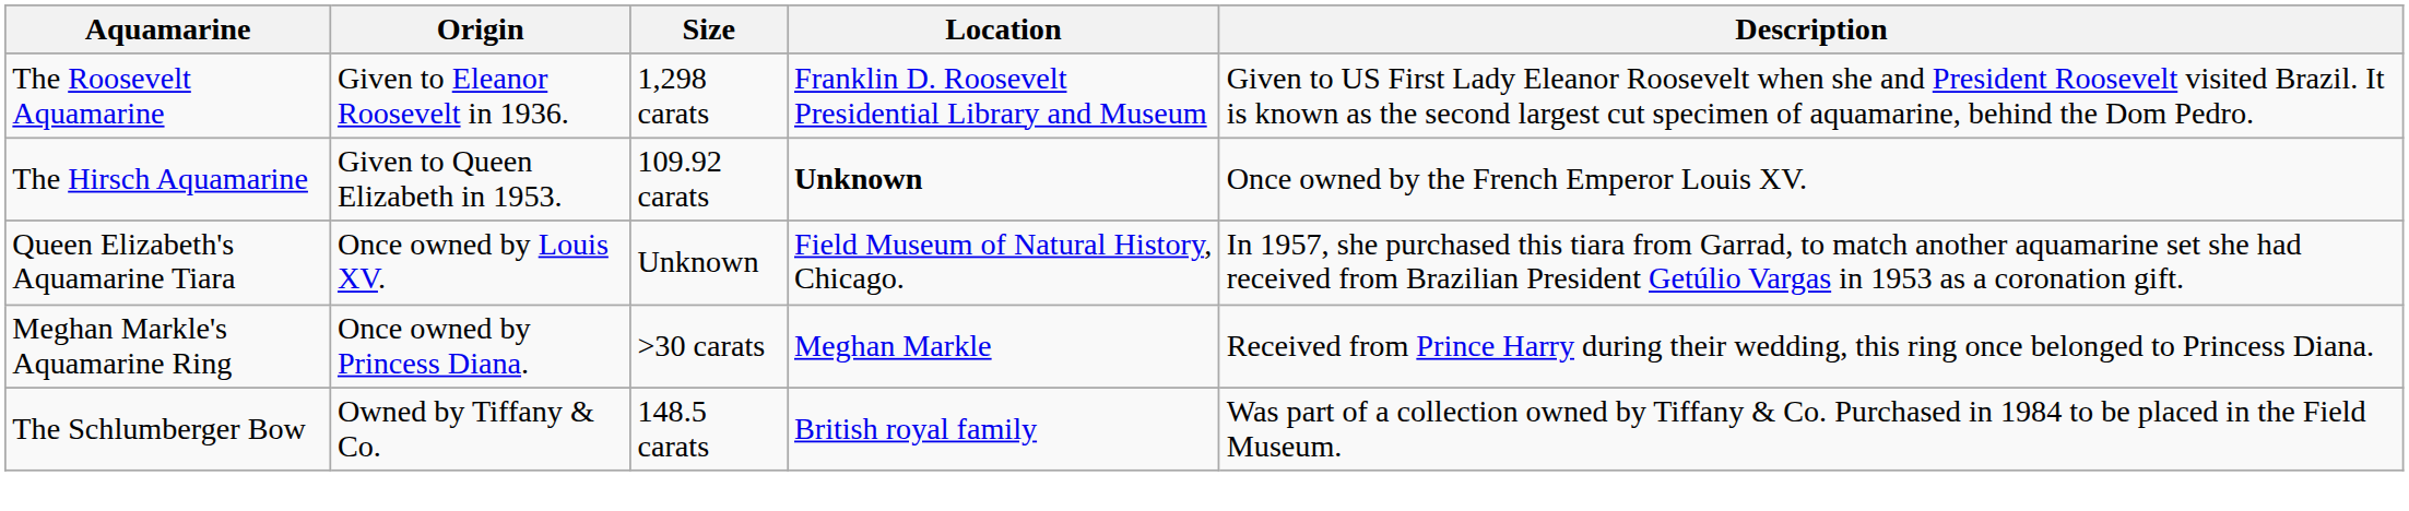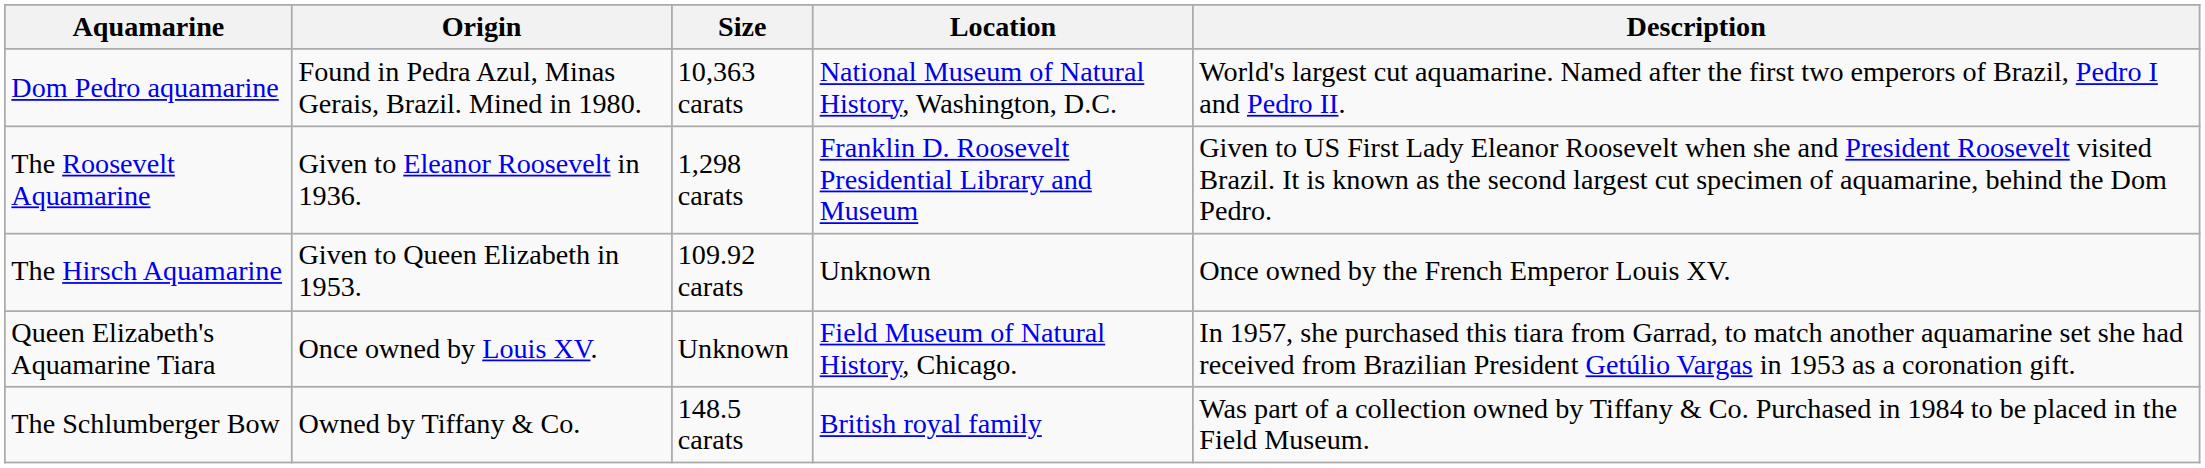+ row: Dom Pedro aquamarine | Found in Pedra Azul, Minas Gerais, Brazil. Mined in 1980. | 10,363 carats | National Museum of Natural History, Washington, D.C. | World's largest cut aquamarine. Named after the first two emperors of Brazil, Pedro I and Pedro II.
The Hirsch Aquamarine | Location: bold -> normal
- row: Meghan Markle's Aquamarine Ring | Once owned by Princess Diana. | >30 carats | Meghan Markle | Received from Prince Harry during their wedding, this ring once belonged to Princess Diana.
